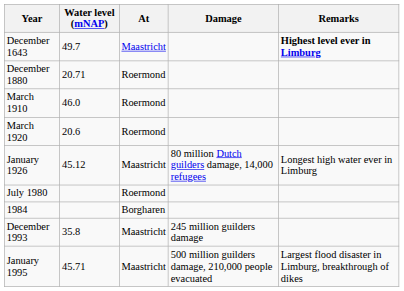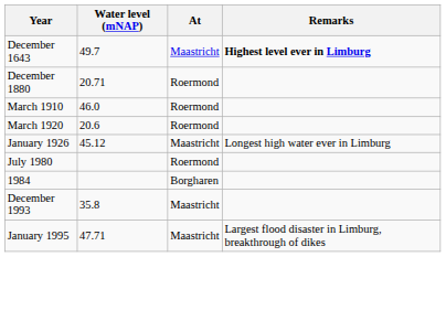- column: Damage | 80 million Dutch guilders damage, 14,000 refugees | 245 million guilders damage | 500 million guilders damage, 210,000 people evacuated
January 1995 | Water level (mNAP): 45.71 -> 47.71
